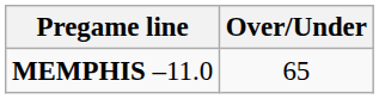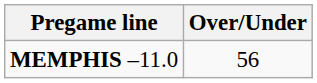MEMPHIS –11.0 | Over/Under: 65 -> 56
